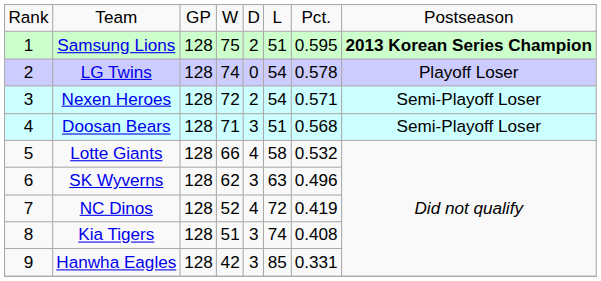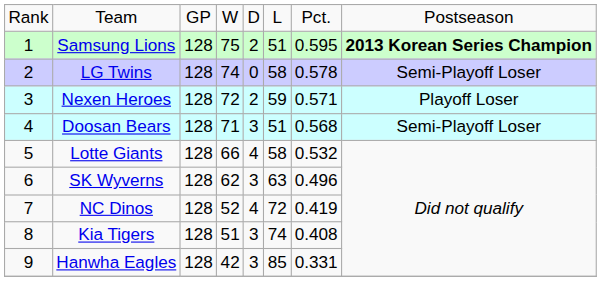LG Twins | column 6: 54 -> 58
LG Twins | column 8: Playoff Loser -> Semi-Playoff Loser
Nexen Heroes | column 6: 54 -> 59
Nexen Heroes | column 8: Semi-Playoff Loser -> Playoff Loser
